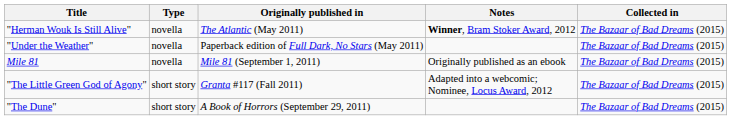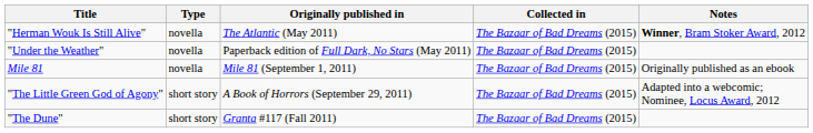columns swapped: Collected in <-> Notes
"The Little Green God of Agony" | Originally published in: Granta #117 (Fall 2011) -> A Book of Horrors (September 29, 2011)
"The Dune" | Originally published in: A Book of Horrors (September 29, 2011) -> Granta #117 (Fall 2011)
